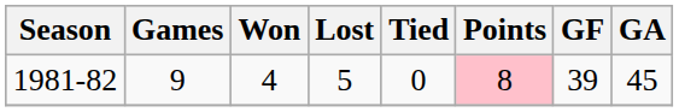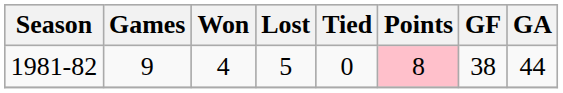1981-82 | GF: 39 -> 38
1981-82 | GA: 45 -> 44
